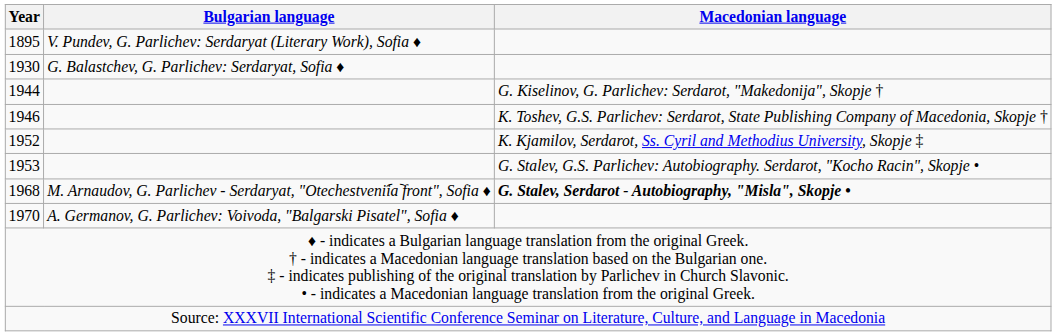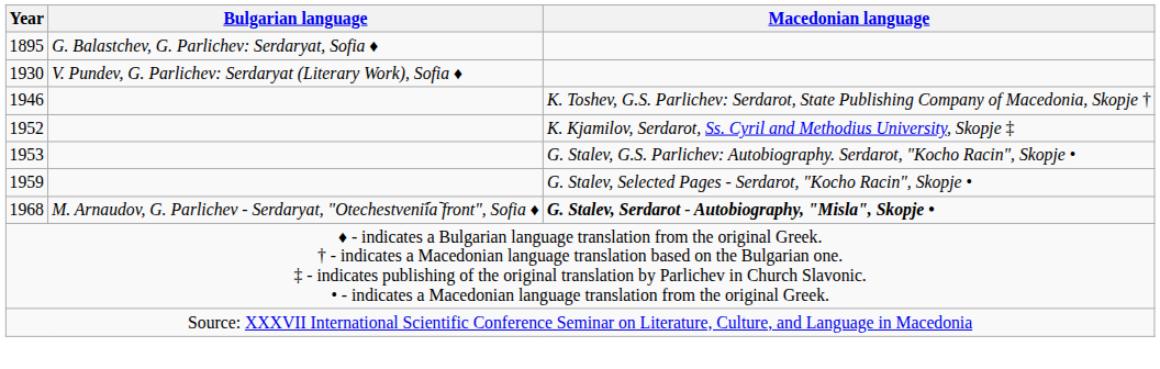1895 | Bulgarian language: V. Pundev, G. Parlichev: Serdaryat (Literary Work), Sofia ♦ -> G. Balastchev, G. Parlichev: Serdaryat, Sofia ♦
1930 | Bulgarian language: G. Balastchev, G. Parlichev: Serdaryat, Sofia ♦ -> V. Pundev, G. Parlichev: Serdaryat (Literary Work), Sofia ♦
- row: 1944 | G. Kiselinov, G. Parlichev: Serdarot, "Makedonija", Skopje †
+ row: 1959 | G. Stalev, Selected Pages - Serdarot, "Kocho Racin", Skopje •
- row: 1970 | A. Germanov, G. Parlichev: Voivoda, "Balgarski Pisatel", Sofia ♦
